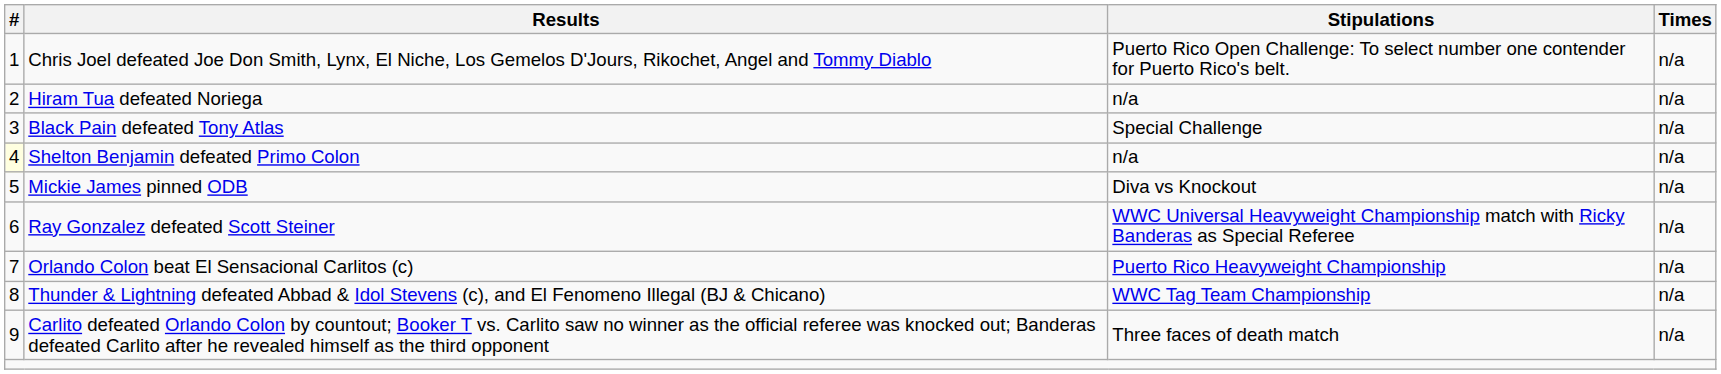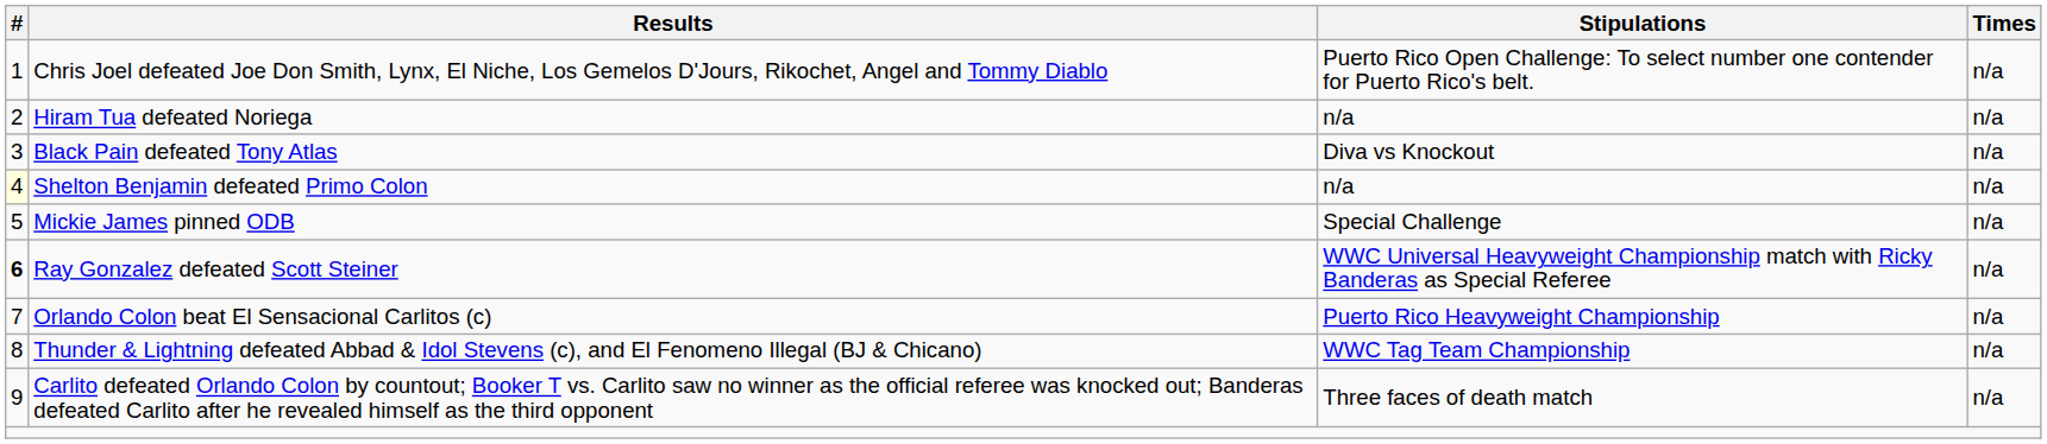Black Pain defeated Tony Atlas | Stipulations: Special Challenge -> Diva vs Knockout
Mickie James pinned ODB | Stipulations: Diva vs Knockout -> Special Challenge
Ray Gonzalez defeated Scott Steiner | #: normal -> bold
